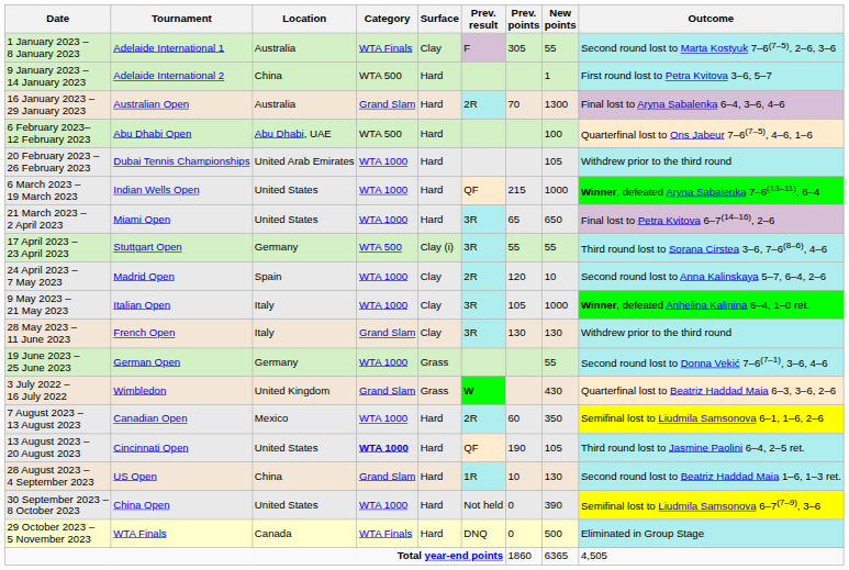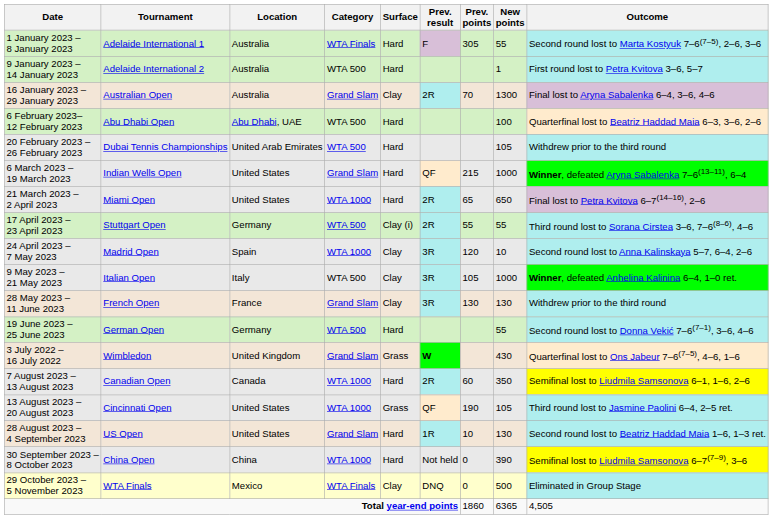1 January 2023 – 8 January 2023 | Surface: Clay -> Hard
9 January 2023 – 14 January 2023 | Location: China -> Australia
16 January 2023 – 29 January 2023 | Surface: Hard -> Clay
6 February 2023– 12 February 2023 | Outcome: Quarterfinal lost to Ons Jabeur 7–6(7–5), 4–6, 1–6 -> Quarterfinal lost to Beatriz Haddad Maia 6–3, 3–6, 2–6
20 February 2023 – 26 February 2023 | Category: WTA 1000 -> WTA 500
6 March 2023 – 19 March 2023 | Category: WTA 1000 -> Grand Slam
21 March 2023 – 2 April 2023 | Prev. result: 3R -> 2R
17 April 2023 – 23 April 2023 | Prev. result: 3R -> 2R
24 April 2023 – 7 May 2023 | Prev. result: 2R -> 3R
9 May 2023 – 21 May 2023 | Category: WTA 1000 -> WTA 500
28 May 2023 – 11 June 2023 | Location: Italy -> France
19 June 2023 – 25 June 2023 | Category: WTA 1000 -> WTA 500
19 June 2023 – 25 June 2023 | Surface: Grass -> Hard
3 July 2022 – 16 July 2022 | Outcome: Quarterfinal lost to Beatriz Haddad Maia 6–3, 3–6, 2–6 -> Quarterfinal lost to Ons Jabeur 7–6(7–5), 4–6, 1–6
7 August 2023 – 13 August 2023 | Location: Mexico -> Canada
13 August 2023 – 20 August 2023 | Category: bold -> normal
13 August 2023 – 20 August 2023 | Surface: Hard -> Grass
28 August 2023 – 4 September 2023 | Location: China -> United States
30 September 2023 – 8 October 2023 | Location: United States -> China
29 October 2023 – 5 November 2023 | Location: Canada -> Mexico
29 October 2023 – 5 November 2023 | Surface: Hard -> Clay
